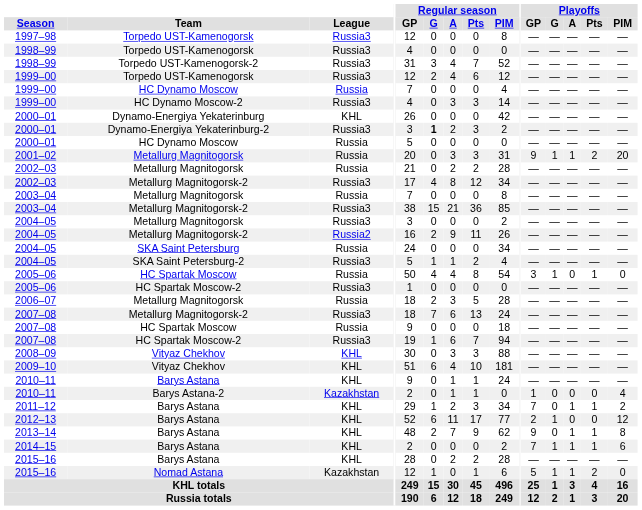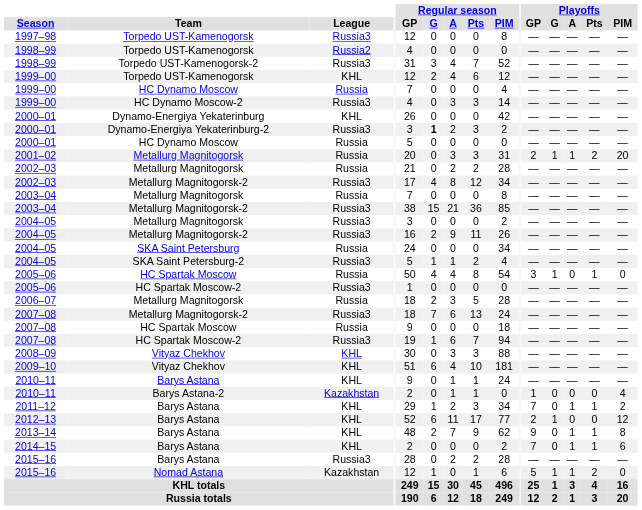1998–99 / Torpedo UST-Kamenogorsk | League: Russia3 -> Russia2
1999–00 / Torpedo UST-Kamenogorsk | League: Russia3 -> KHL
2001–02 | Playoffs / GP: 9 -> 2
2004–05 / Metallurg Magnitogorsk-2 | League: Russia2 -> Russia3
2014–15 | Playoffs / G: 1 -> 0
2015–16 / Barys Astana | League: KHL -> Russia3
